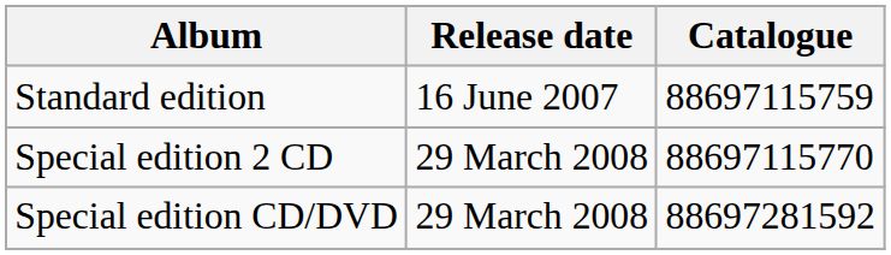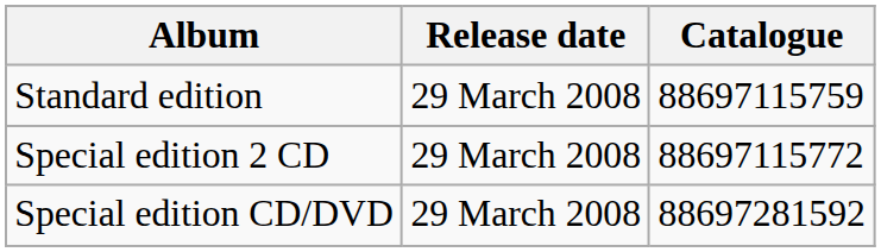Standard edition | Release date: 16 June 2007 -> 29 March 2008
Special edition 2 CD | Catalogue: 88697115770 -> 88697115772
